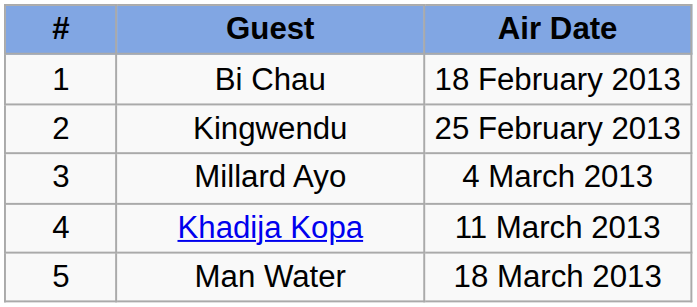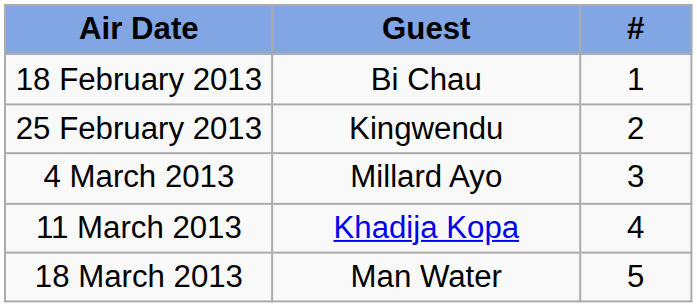columns swapped: # <-> Air Date
